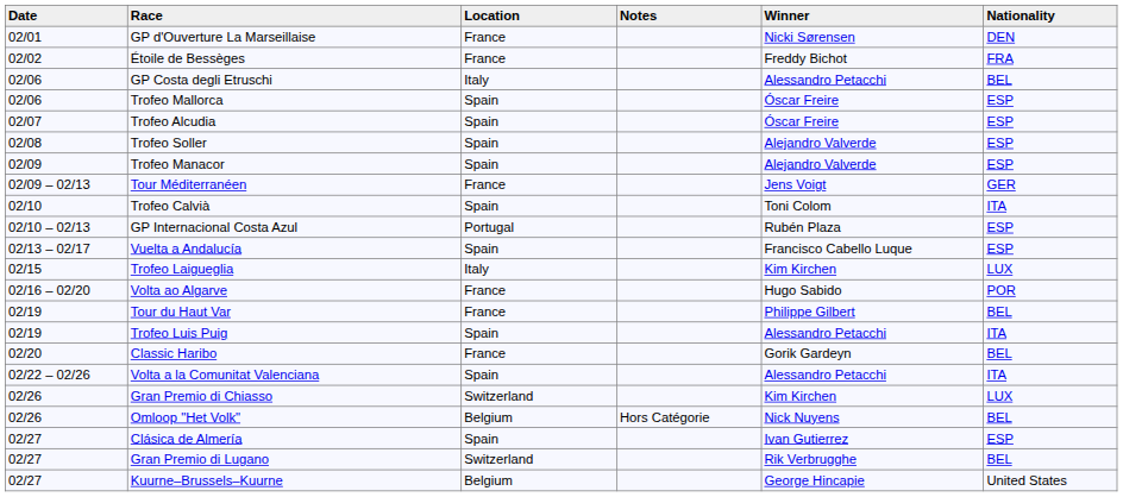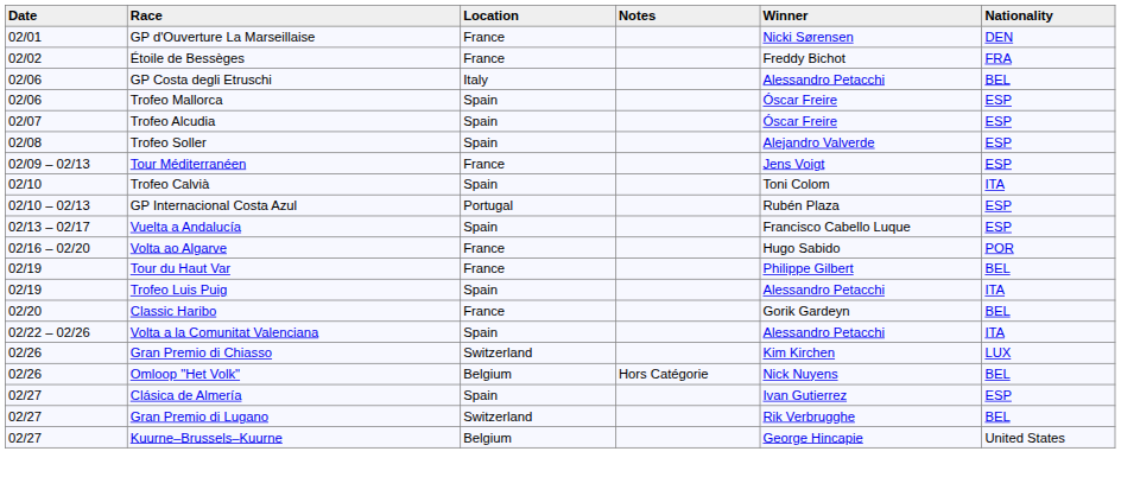- row: 02/09 | Trofeo Manacor | Spain | Alejandro Valverde | ESP
Tour Méditerranéen | Nationality: GER -> ESP
- row: 02/15 | Trofeo Laigueglia | Italy | Kim Kirchen | LUX
